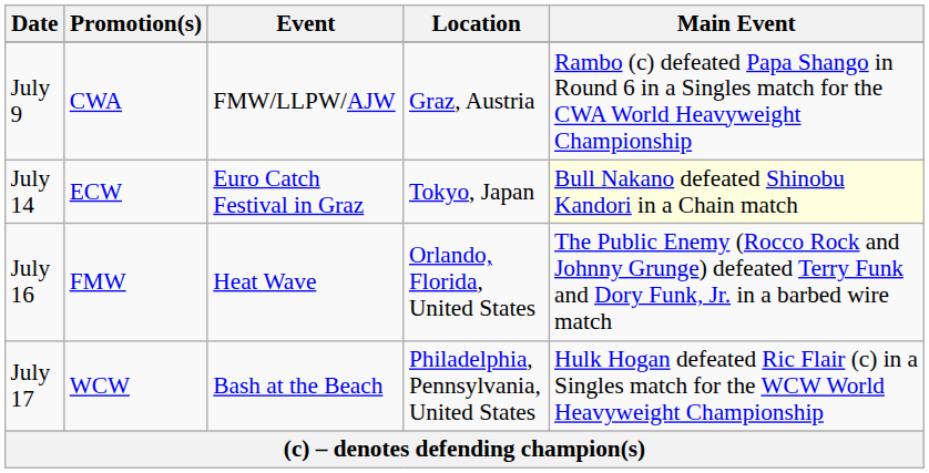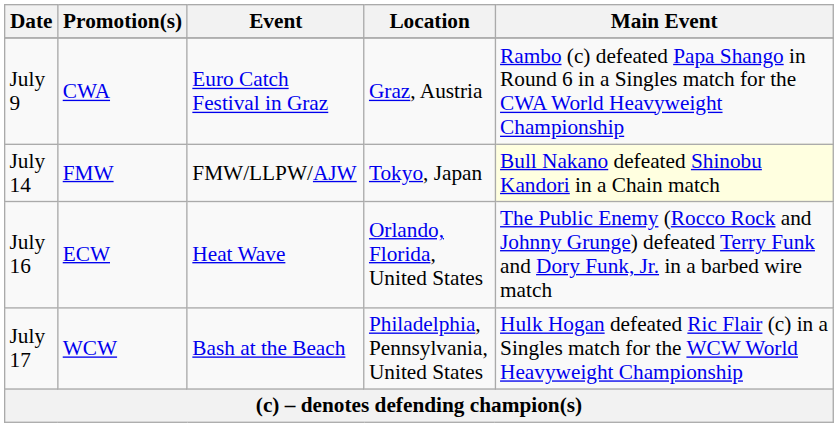July 9 | Event: FMW/LLPW/AJW -> Euro Catch Festival in Graz
July 14 | Promotion(s): ECW -> FMW
July 14 | Event: Euro Catch Festival in Graz -> FMW/LLPW/AJW
July 16 | Promotion(s): FMW -> ECW
